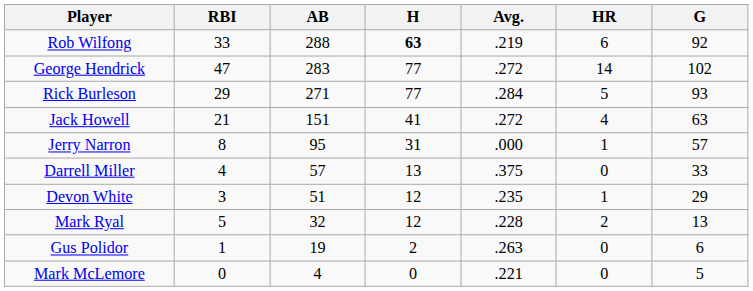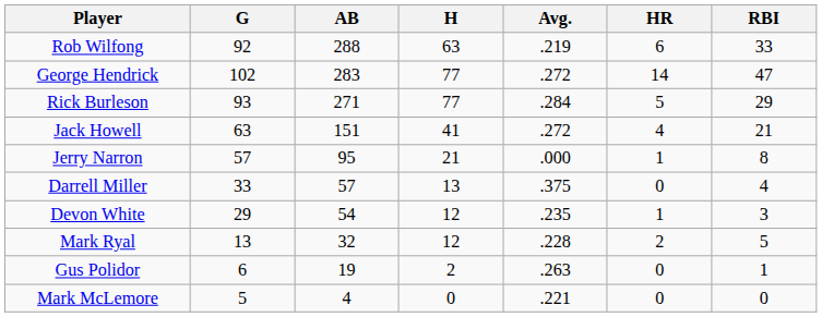columns swapped: G <-> RBI
Rob Wilfong | H: bold -> normal
Jerry Narron | H: 31 -> 21
Devon White | AB: 51 -> 54
